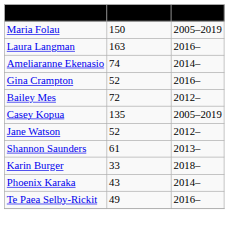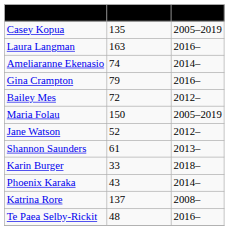rows swapped: Maria Folau <-> Casey Kopua
Gina Crampton | Appearances: 52 -> 79
+ row: Katrina Rore | 137 | 2008–
Te Paea Selby-Rickit | Appearances: 49 -> 48
